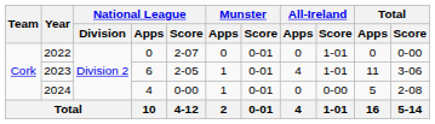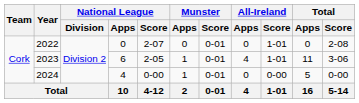2022 | Total / Score: 0-00 -> 2-08
2024 | Total / Score: 2-08 -> 0-00
